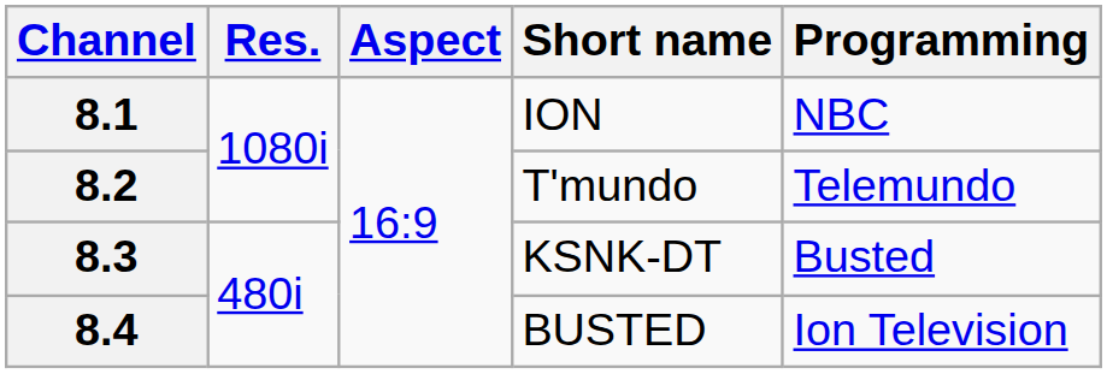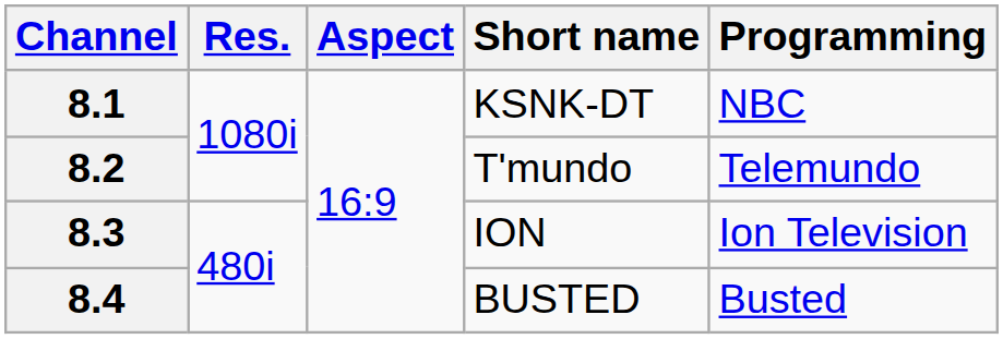8.1 | Short name: ION -> KSNK-DT
8.3 | Short name: KSNK-DT -> ION
8.3 | Programming: Busted -> Ion Television
8.4 | Programming: Ion Television -> Busted
